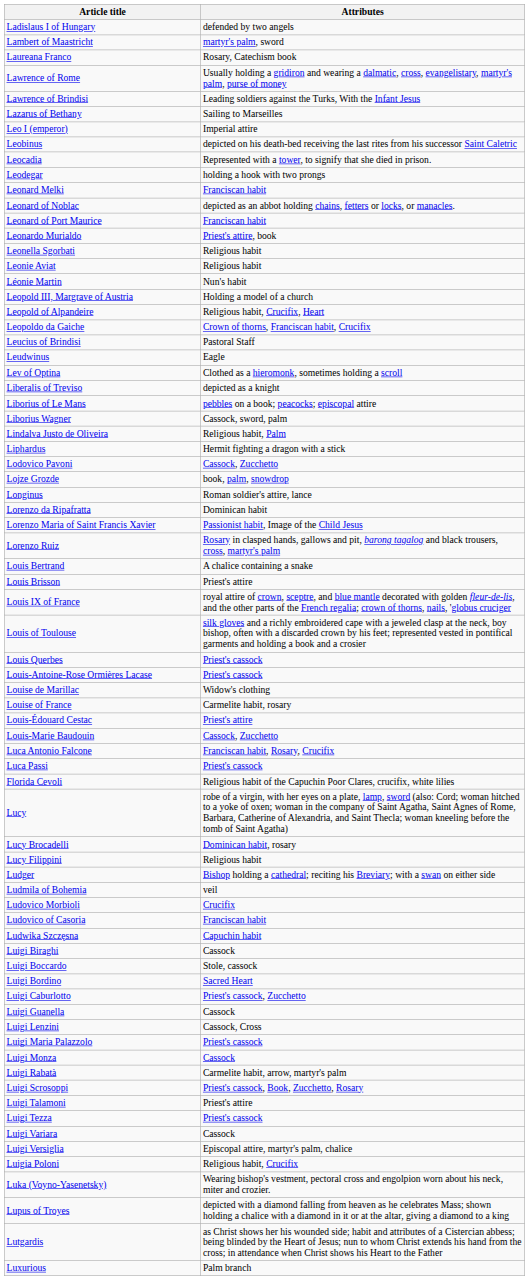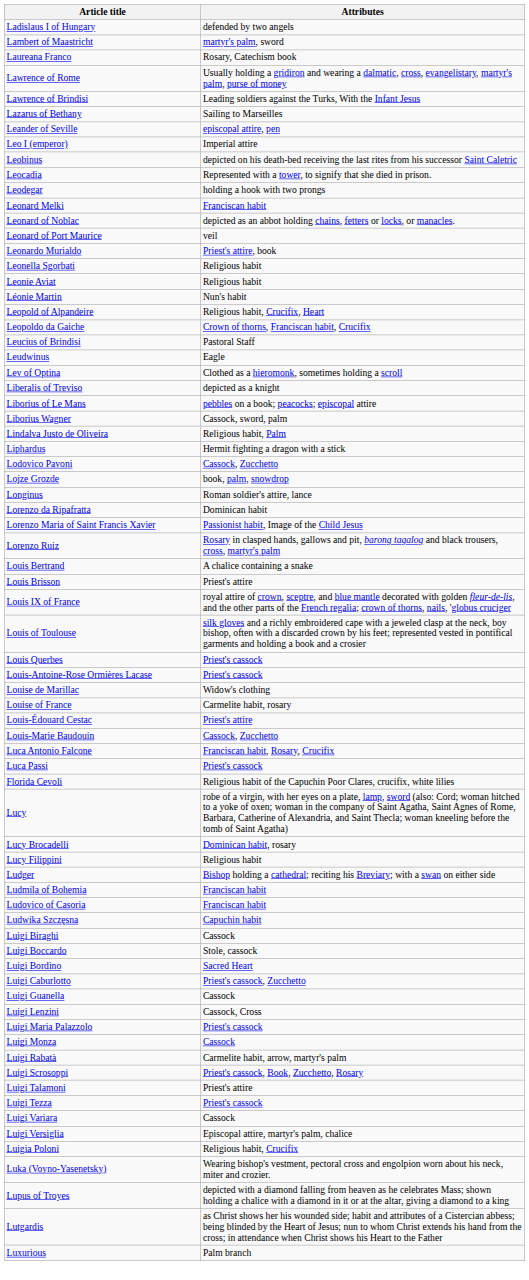+ row: Leander of Seville | episcopal attire, pen
Leonard of Port Maurice | Attributes: Franciscan habit -> veil
- row: Leopold III, Margrave of Austria | Holding a model of a church
Ludmila of Bohemia | Attributes: veil -> Franciscan habit
- row: Ludovico Morbioli | Crucifix
